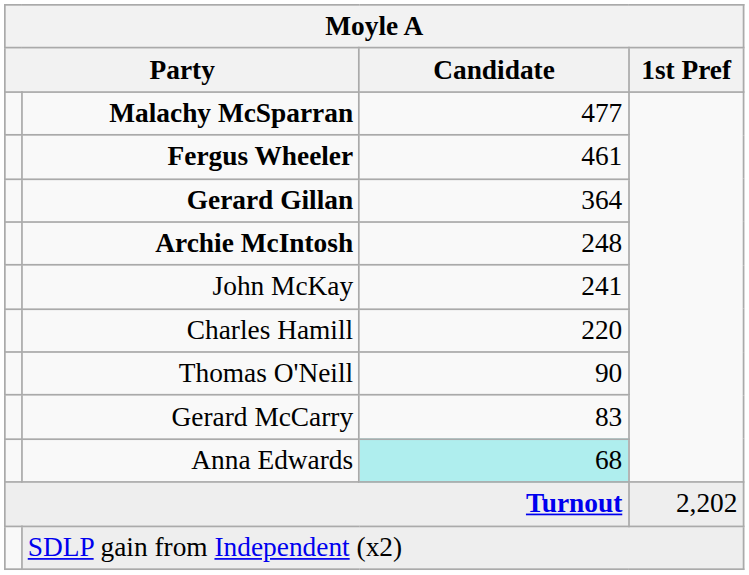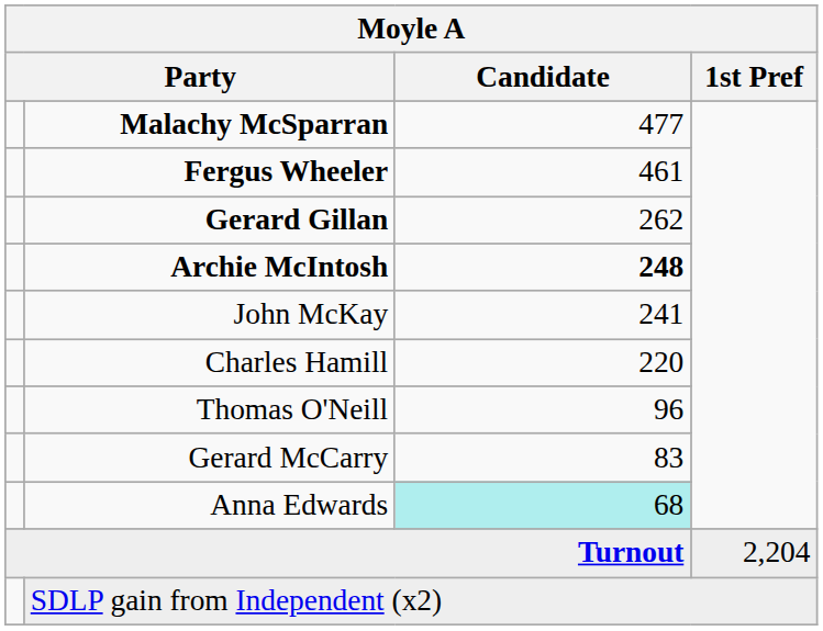Gerard Gillan | Candidate: 364 -> 262
Archie McIntosh | Candidate: normal -> bold
Thomas O'Neill | Candidate: 90 -> 96
Turnout | 1st Pref: 2,202 -> 2,204
